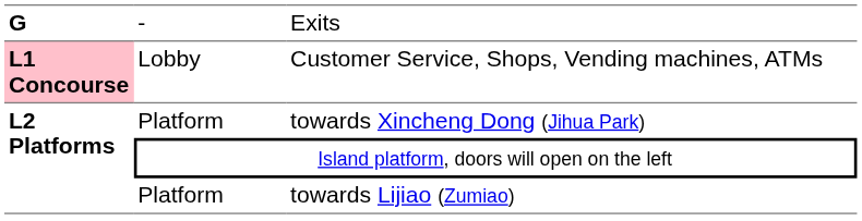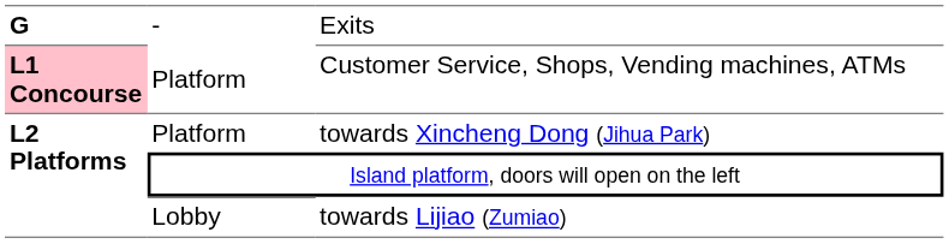Customer Service, Shops, Vending machines, ATMs | column 2: Lobby -> Platform
towards Lijiao (Zumiao) | column 2: Platform -> Lobby
